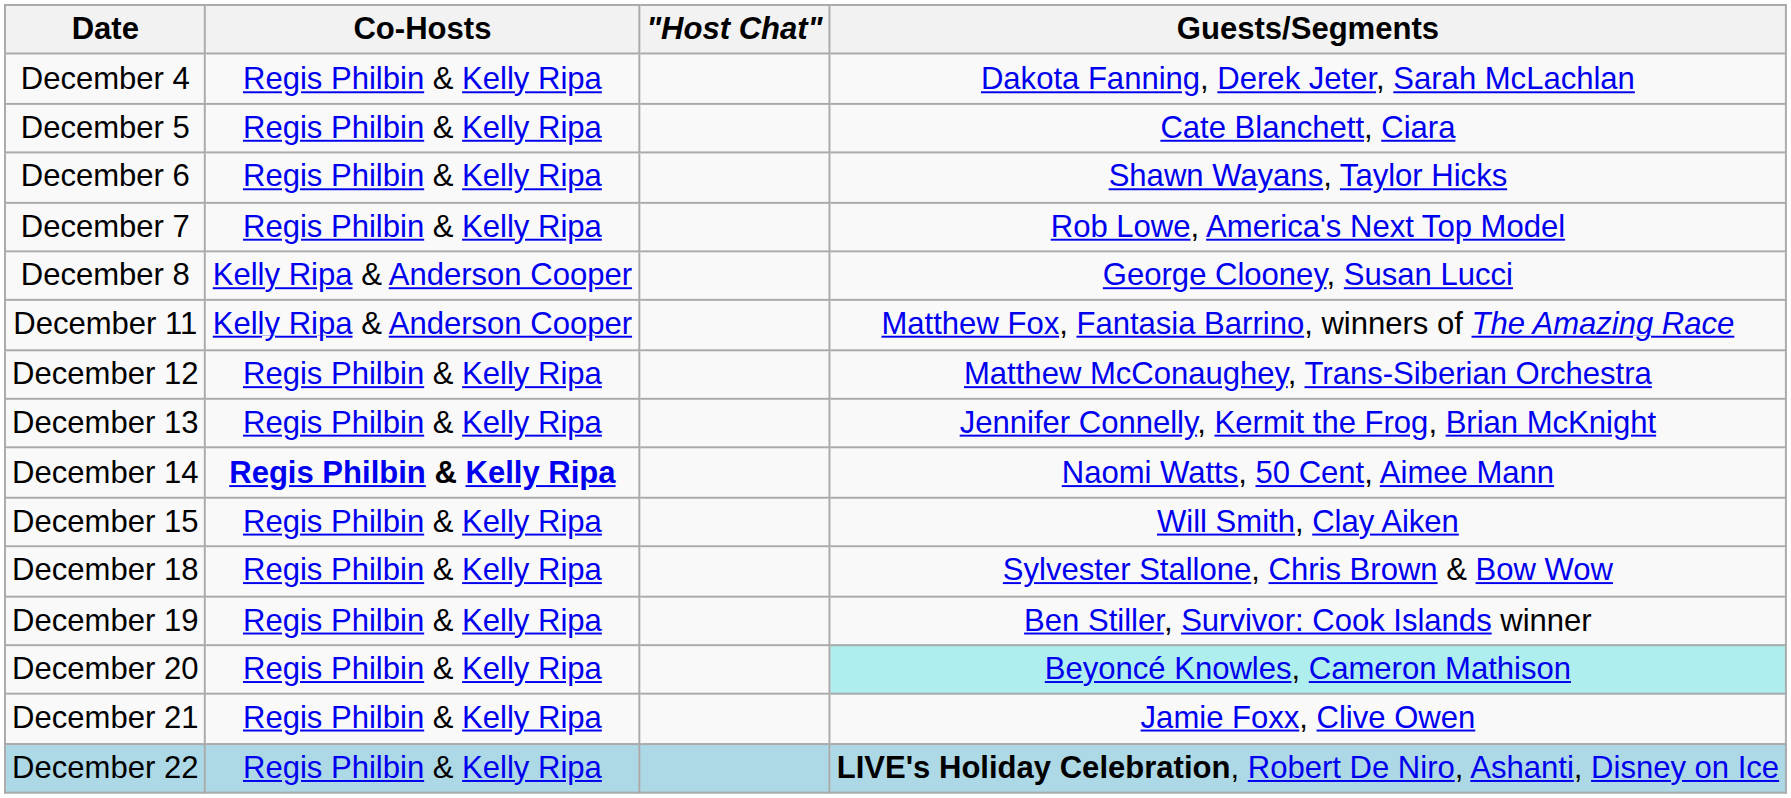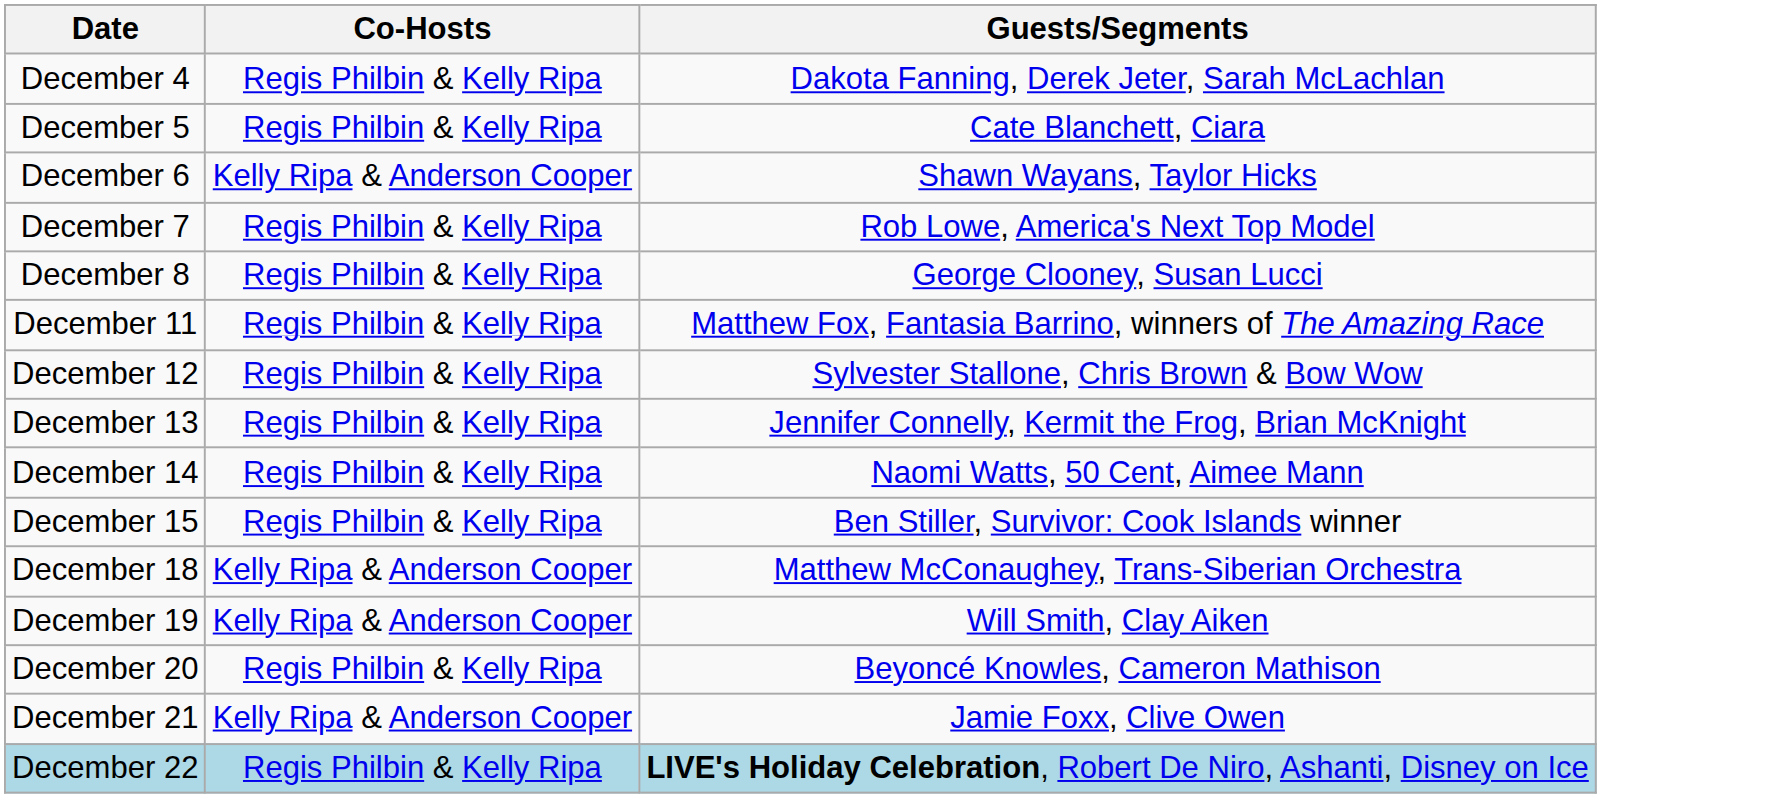- column: "Host Chat"
December 6 | Co-Hosts: Regis Philbin & Kelly Ripa -> Kelly Ripa & Anderson Cooper
December 8 | Co-Hosts: Kelly Ripa & Anderson Cooper -> Regis Philbin & Kelly Ripa
December 11 | Co-Hosts: Kelly Ripa & Anderson Cooper -> Regis Philbin & Kelly Ripa
December 12 | Guests/Segments: Matthew McConaughey, Trans-Siberian Orchestra -> Sylvester Stallone, Chris Brown & Bow Wow
December 14 | Co-Hosts: bold -> normal
December 15 | Guests/Segments: Will Smith, Clay Aiken -> Ben Stiller, Survivor: Cook Islands winner
December 18 | Co-Hosts: Regis Philbin & Kelly Ripa -> Kelly Ripa & Anderson Cooper
December 18 | Guests/Segments: Sylvester Stallone, Chris Brown & Bow Wow -> Matthew McConaughey, Trans-Siberian Orchestra
December 19 | Co-Hosts: Regis Philbin & Kelly Ripa -> Kelly Ripa & Anderson Cooper
December 19 | Guests/Segments: Ben Stiller, Survivor: Cook Islands winner -> Will Smith, Clay Aiken
December 20 | Guests/Segments: paleturquoise background -> no background
December 21 | Co-Hosts: Regis Philbin & Kelly Ripa -> Kelly Ripa & Anderson Cooper
